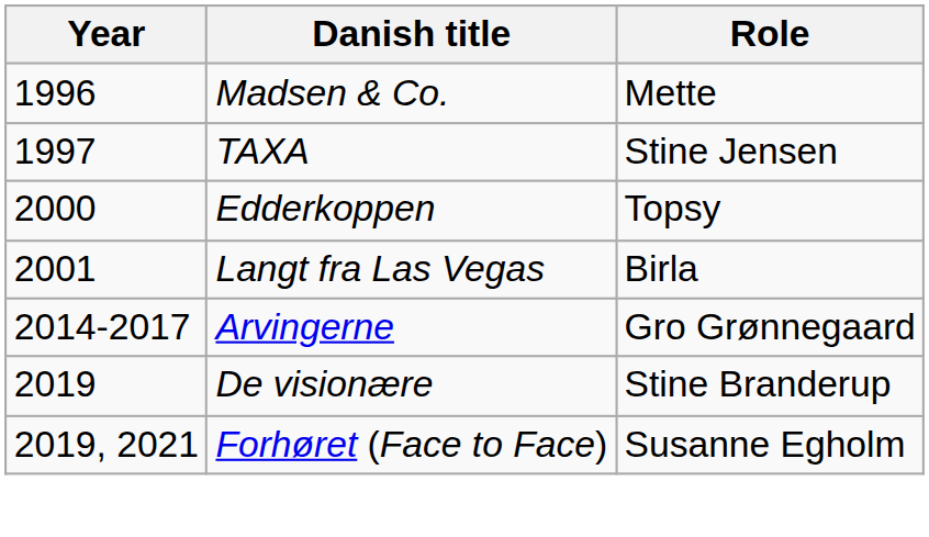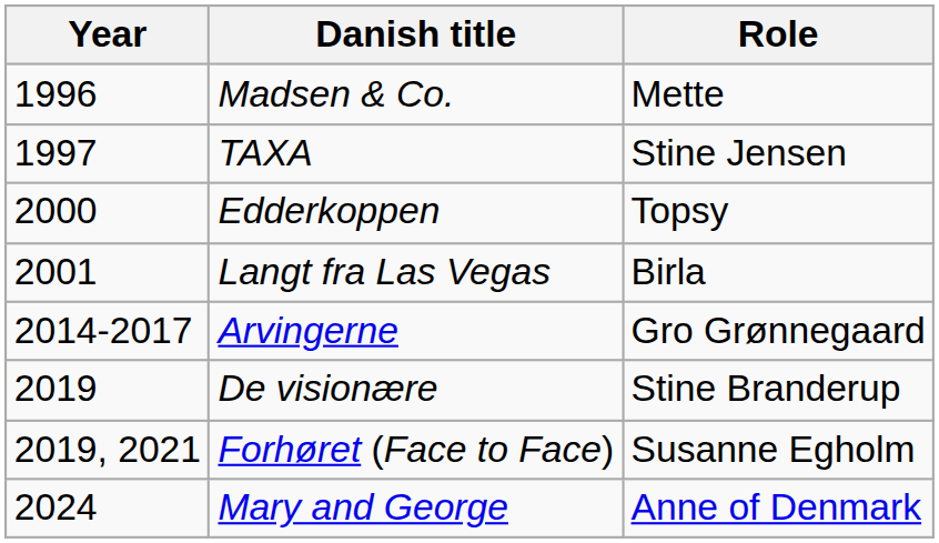+ row: 2024 | Mary and George | Anne of Denmark
